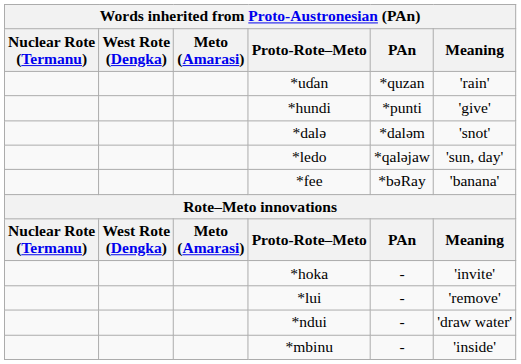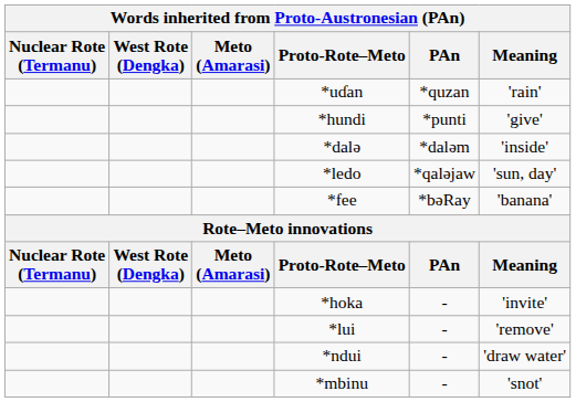*dalə | Meaning: 'snot' -> 'inside'
*mbinu | Meaning: 'inside' -> 'snot'
